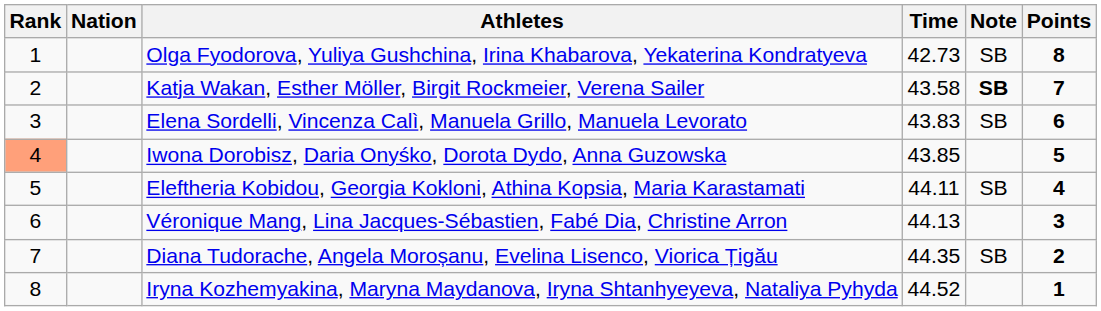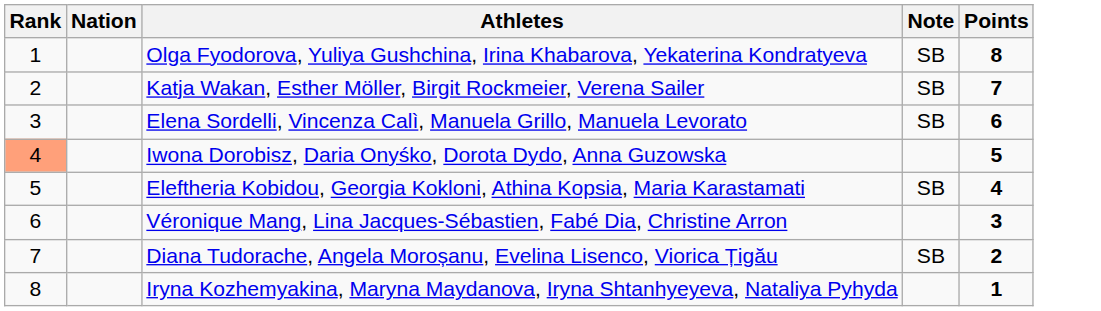- column: Time | 42.73 | 43.58 | 43.83 | 43.85 | 44.11 | 44.13 | 44.35 | 44.52
Katja Wakan, Esther Möller, Birgit Rockmeier, Verena Sailer | Note: bold -> normal
